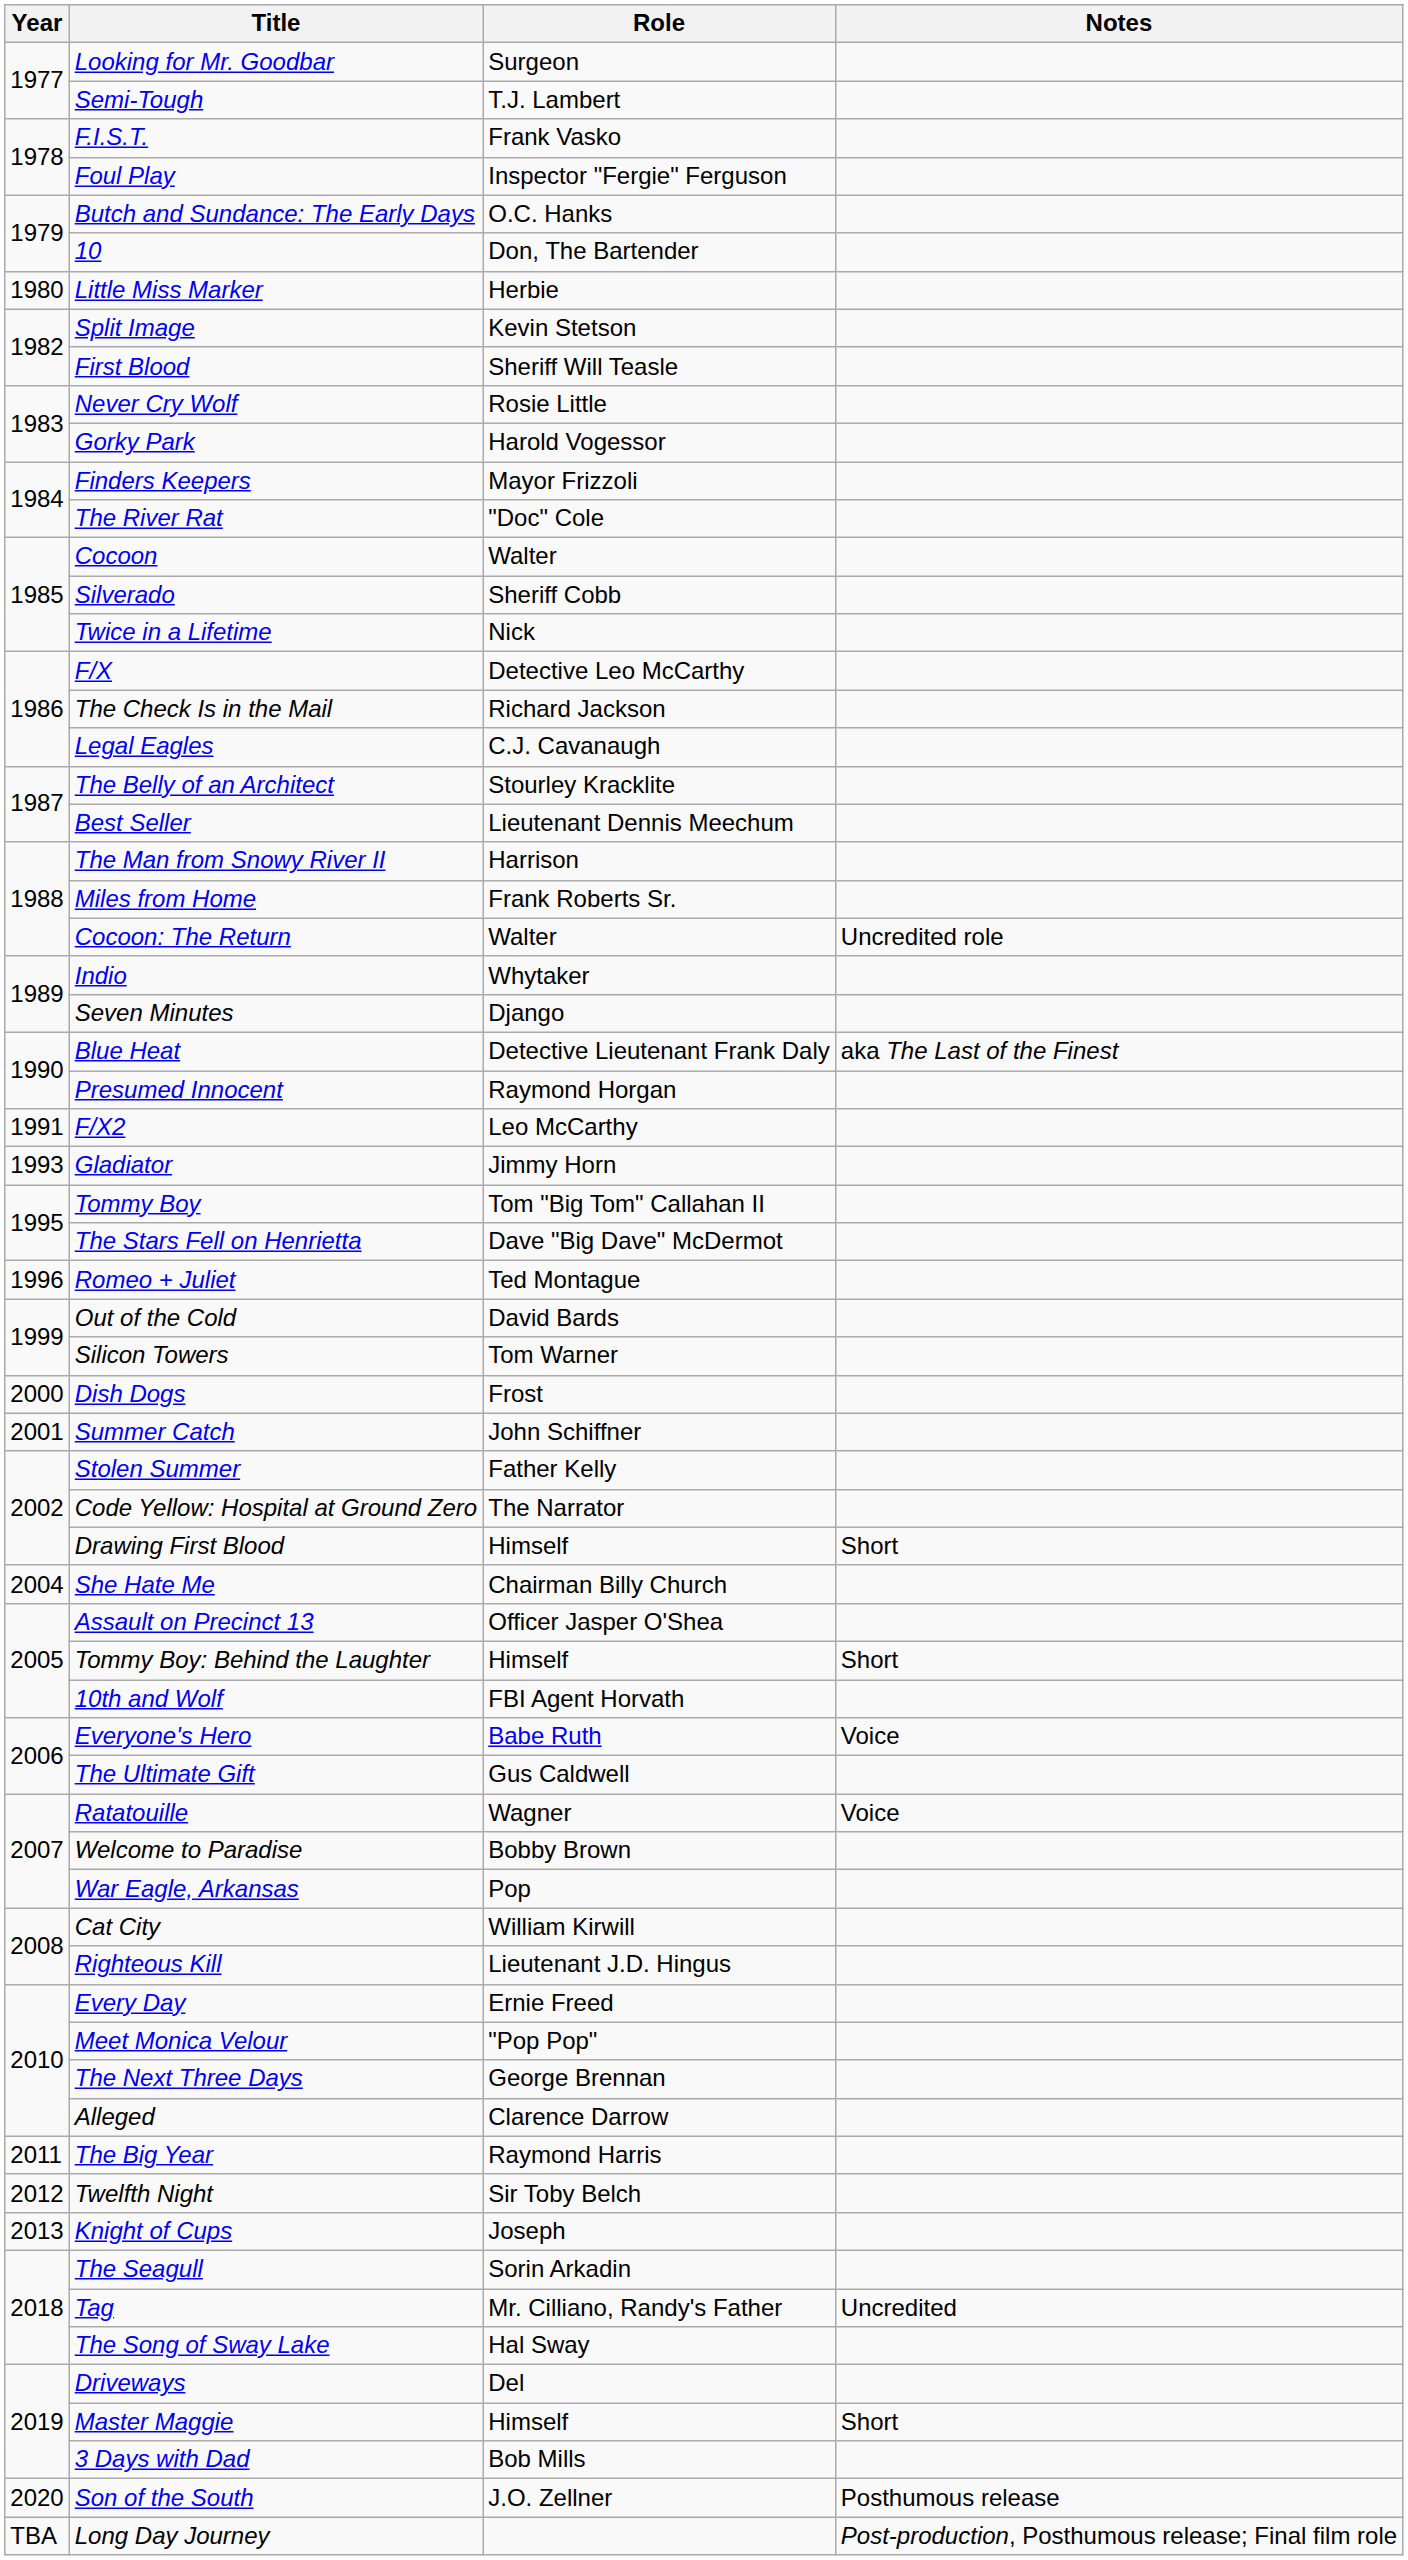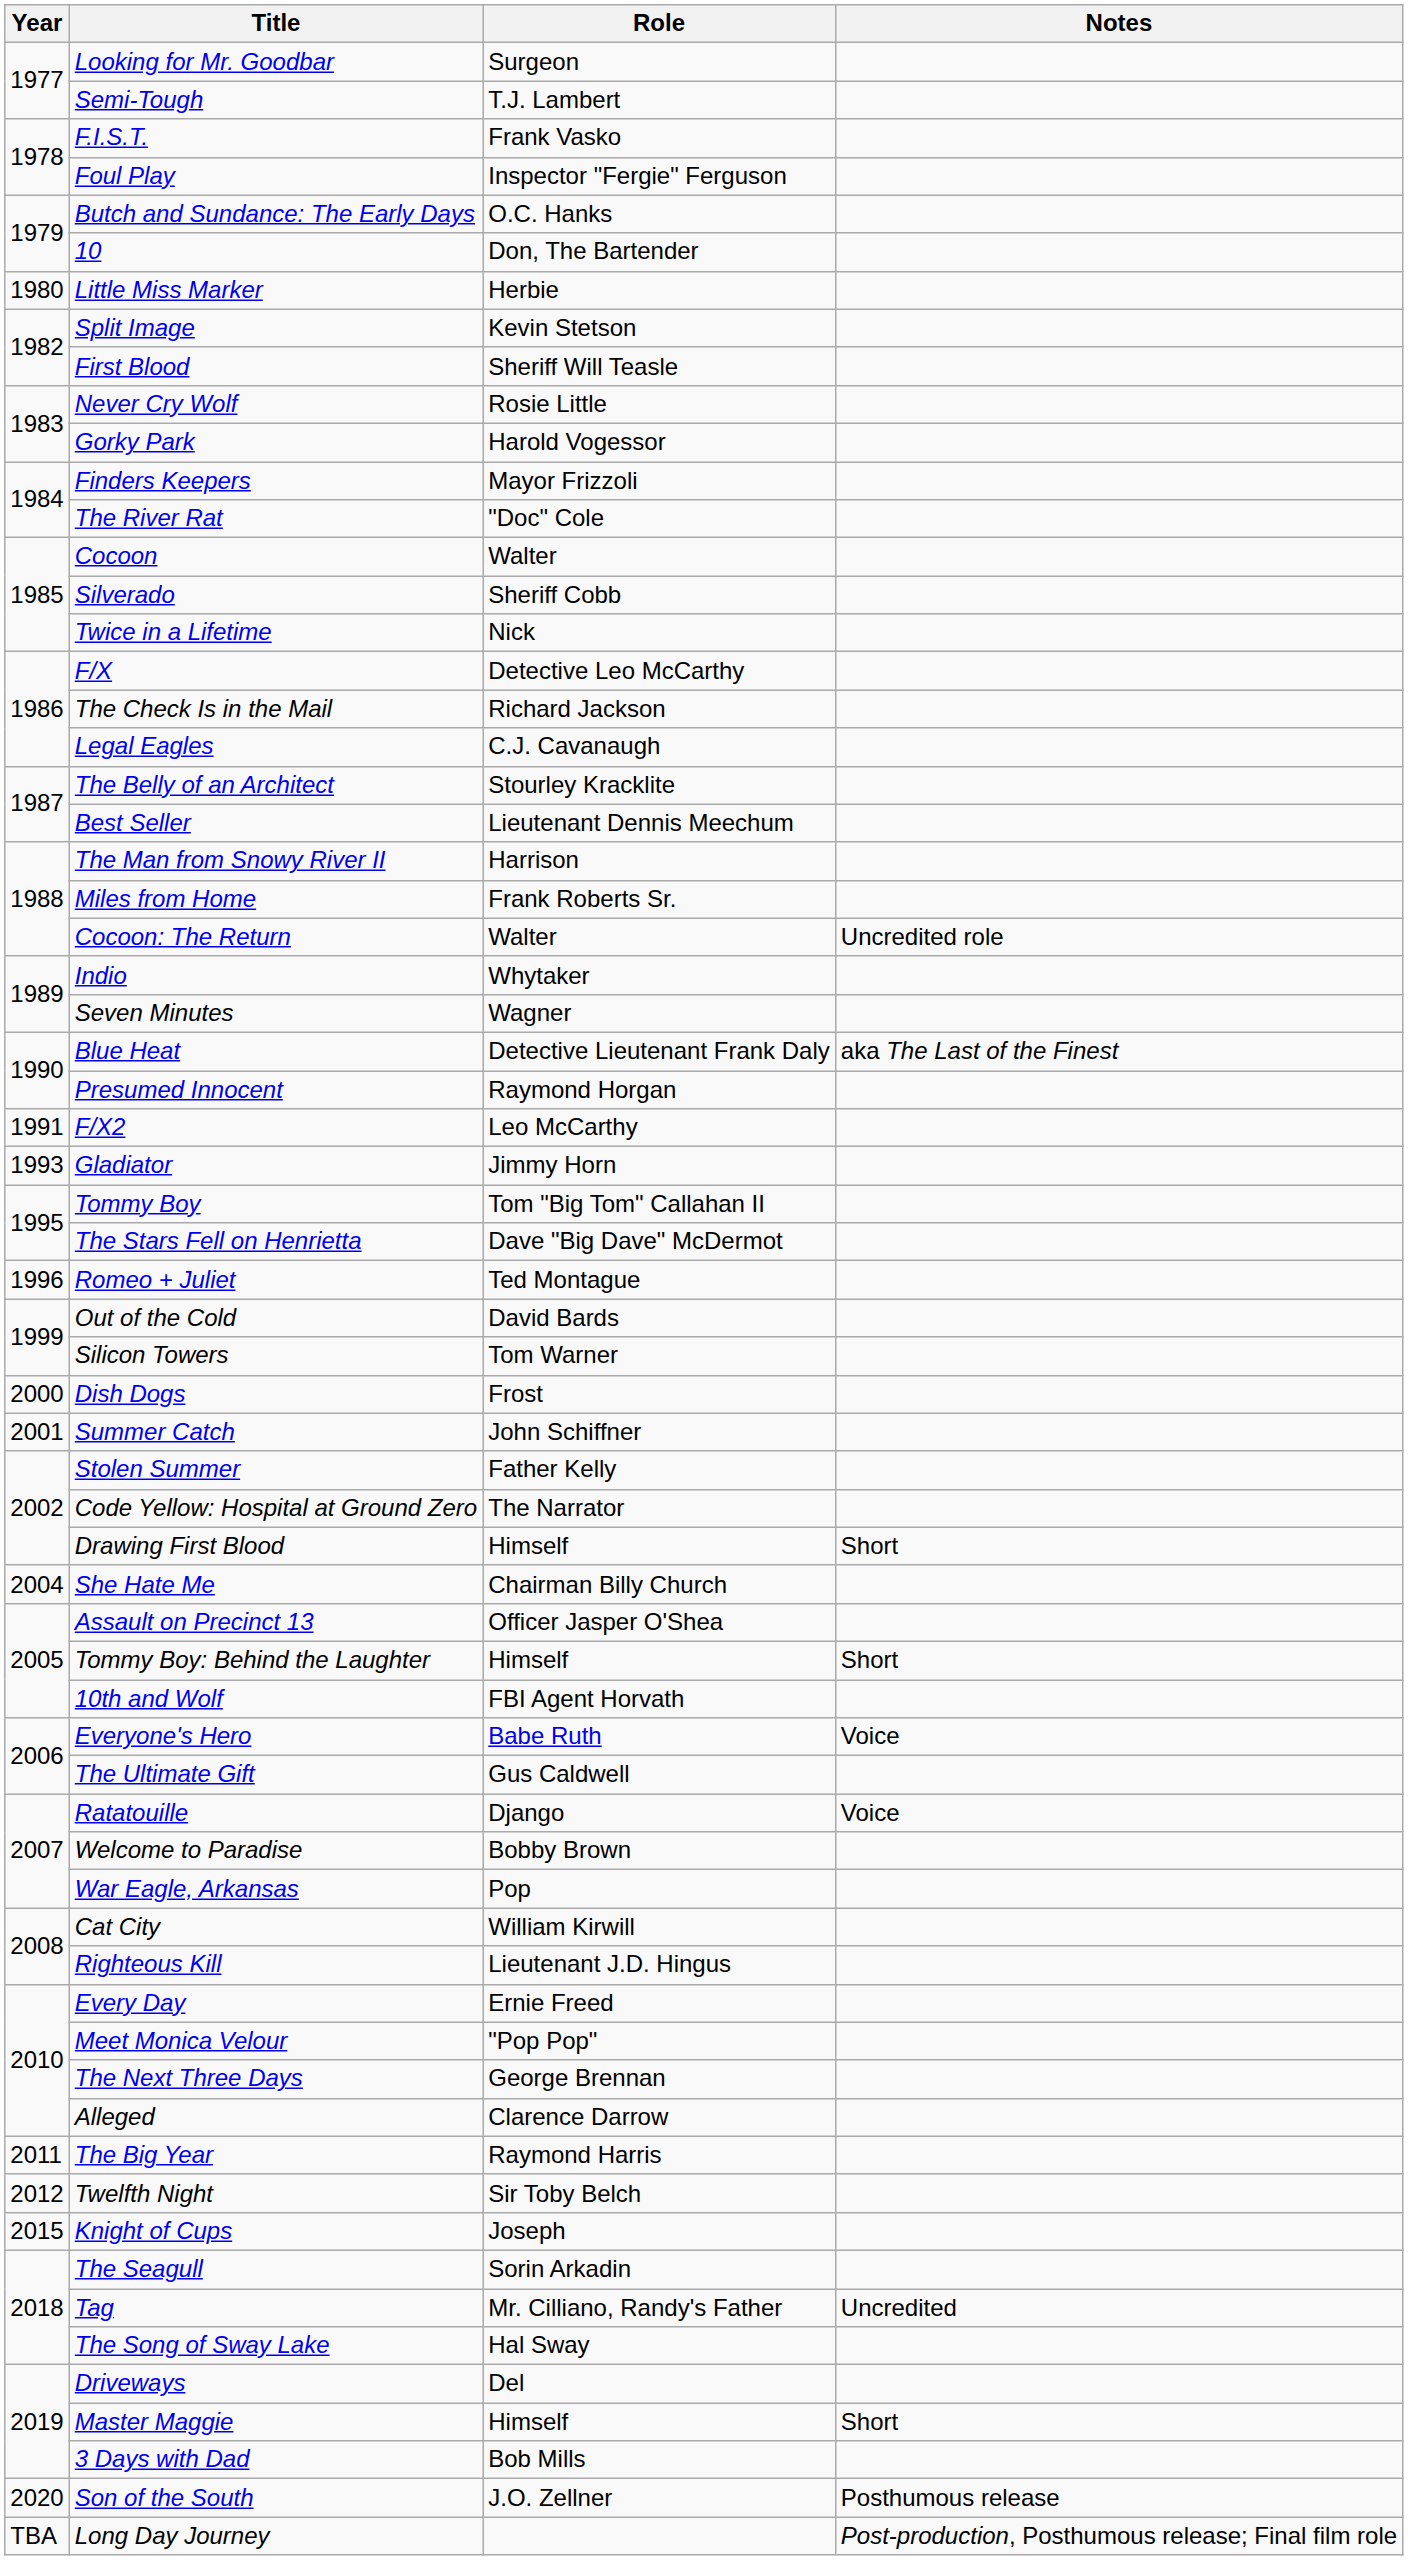Seven Minutes | Role: Django -> Wagner
Ratatouille | Role: Wagner -> Django
Knight of Cups | Year: 2013 -> 2015
